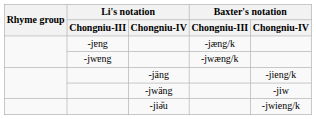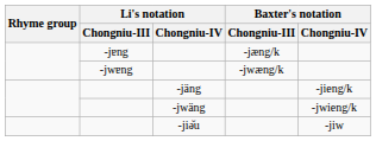-jwäng | Baxter's notation / Chongniu-IV: -jiw -> -jwieng/k
-jiə̆u | Baxter's notation / Chongniu-IV: -jwieng/k -> -jiw
